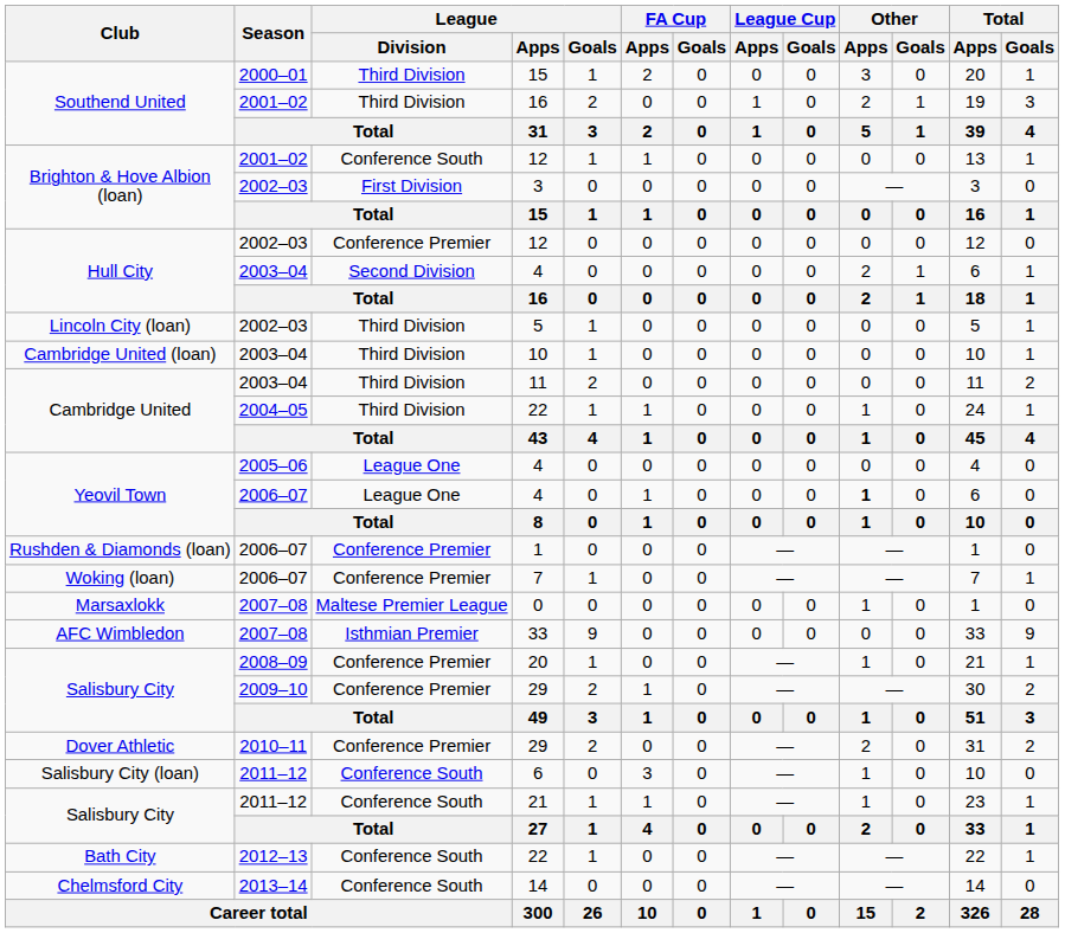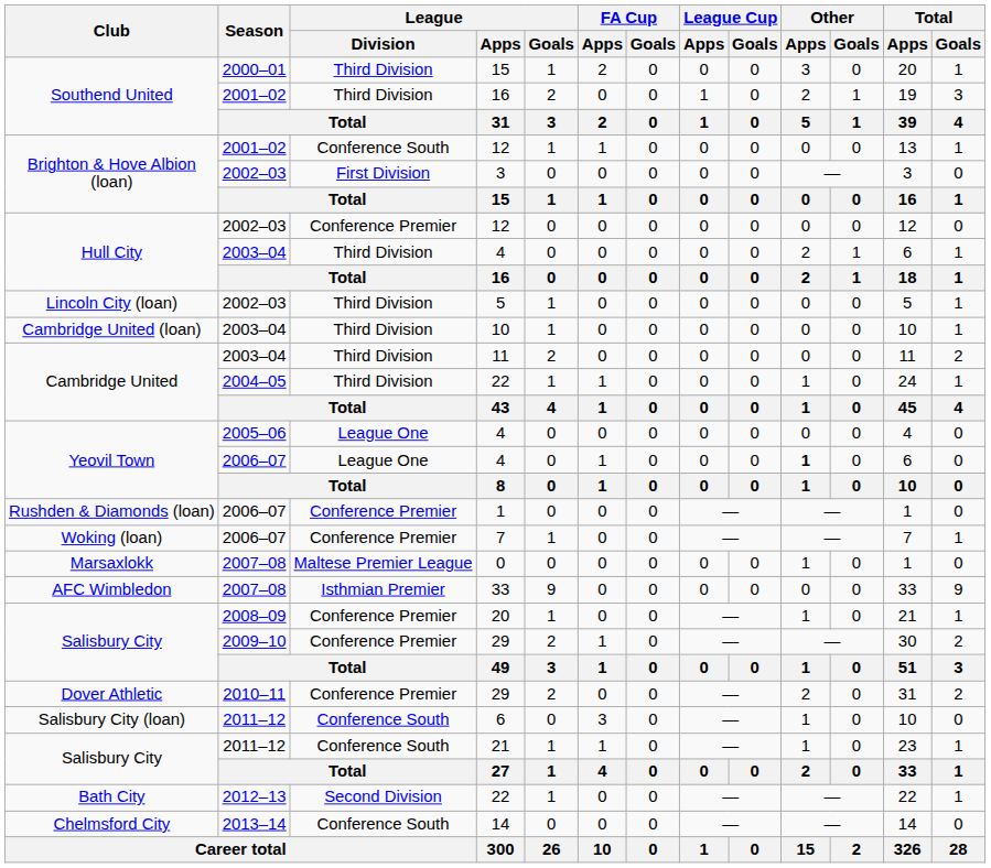2003–04 / 4 | League / Division: Second Division -> Third Division
2012–13 / 22 | League / Division: Conference South -> Second Division
